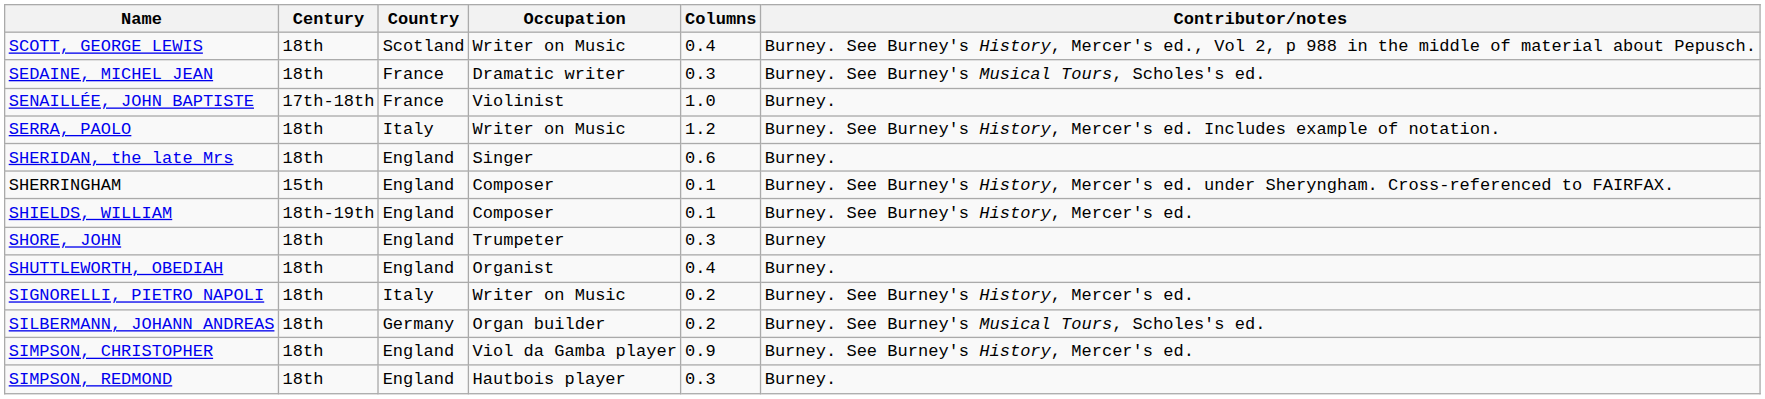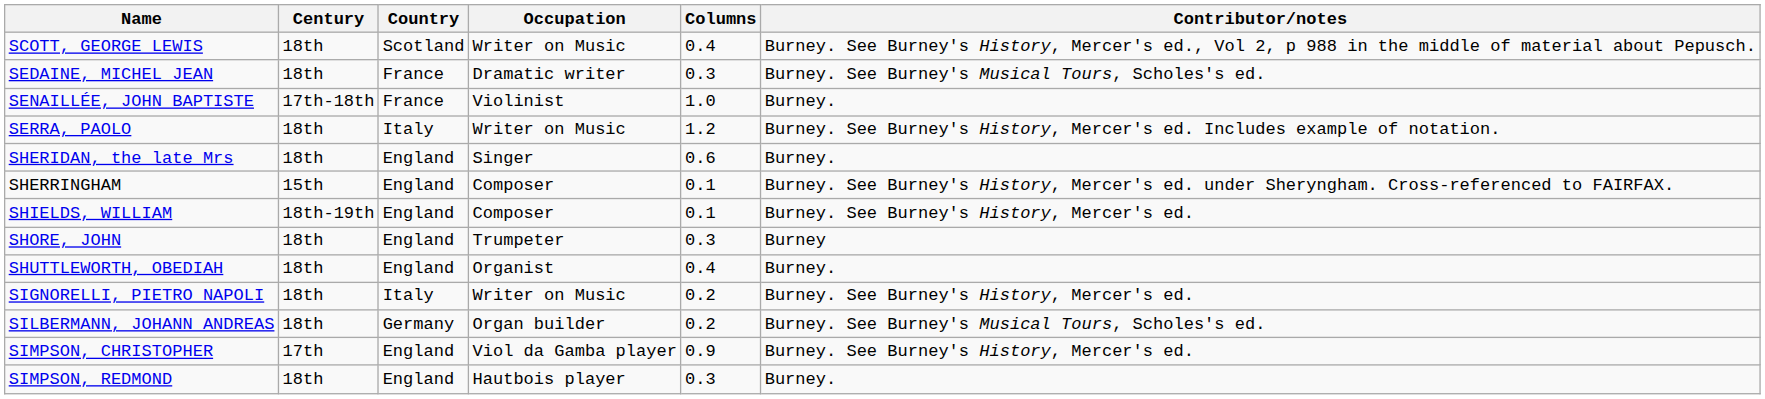SIMPSON, CHRISTOPHER | Century: 18th -> 17th
